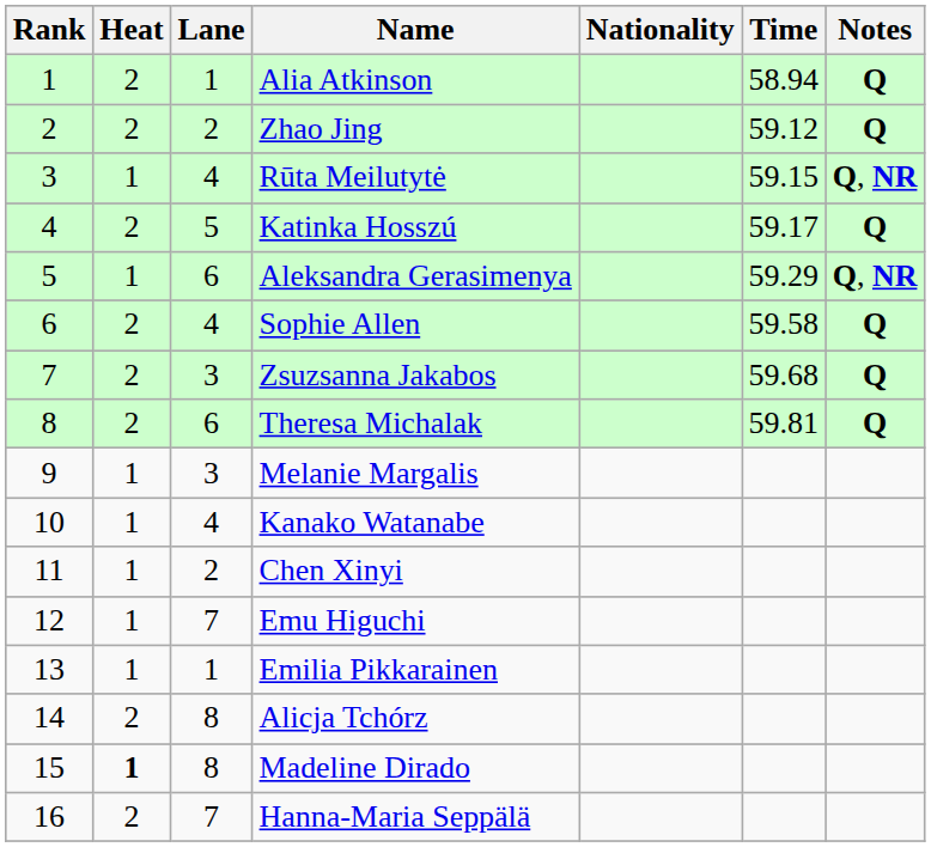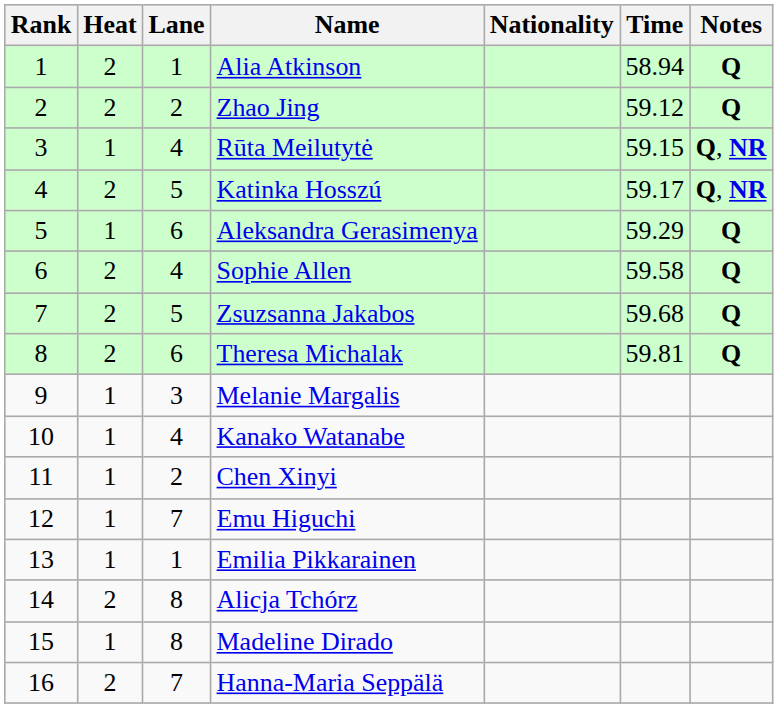Katinka Hosszú | Notes: Q -> Q, NR
Aleksandra Gerasimenya | Notes: Q, NR -> Q
Zsuzsanna Jakabos | Lane: 3 -> 5
Madeline Dirado | Heat: bold -> normal
